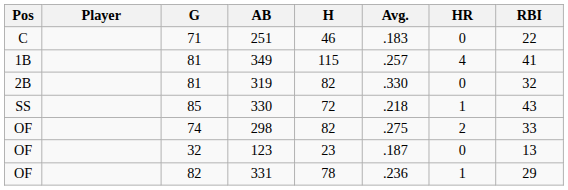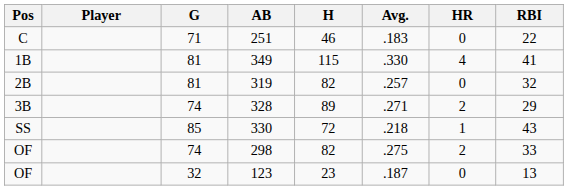349 | Avg.: .257 -> .330
319 | Avg.: .330 -> .257
+ row: 3B | 74 | 328 | 89 | .271 | 2 | 29
- row: OF | 82 | 331 | 78 | .236 | 1 | 29
